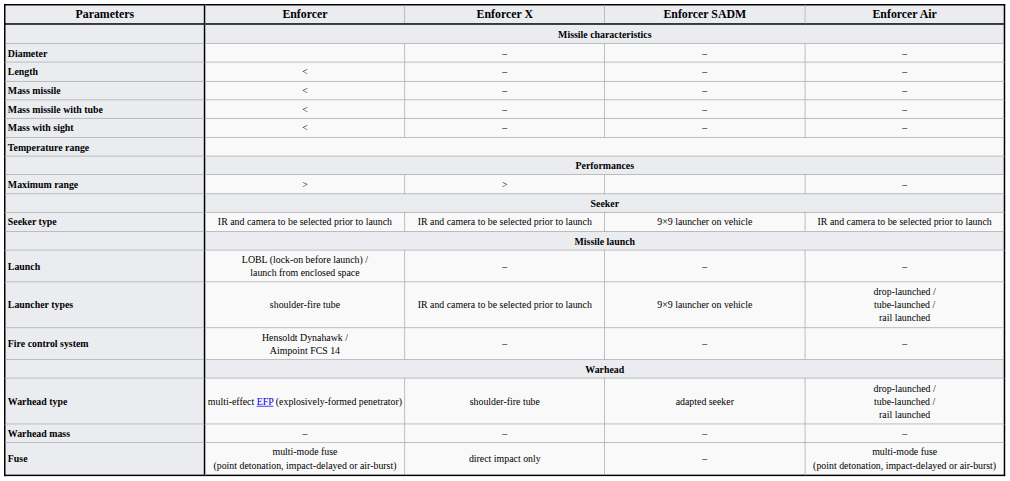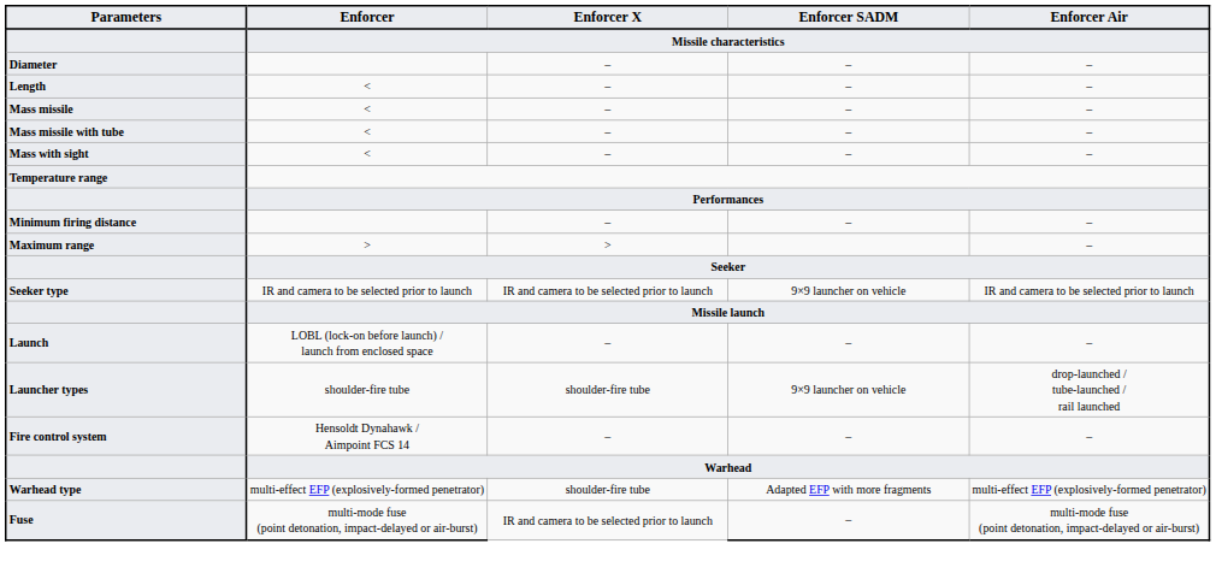+ row: Minimum firing distance | – | – | –
Launcher types | column 3: IR and camera to be selected prior to launch -> shoulder-fire tube
Warhead type | column 4: adapted seeker -> Adapted EFP with more fragments
Warhead type | column 5: drop-launched / tube-launched / rail launched -> multi-effect EFP (explosively-formed penetrator)
- row: Warhead mass | – | – | – | –
Fuse | column 3: direct impact only -> IR and camera to be selected prior to launch
